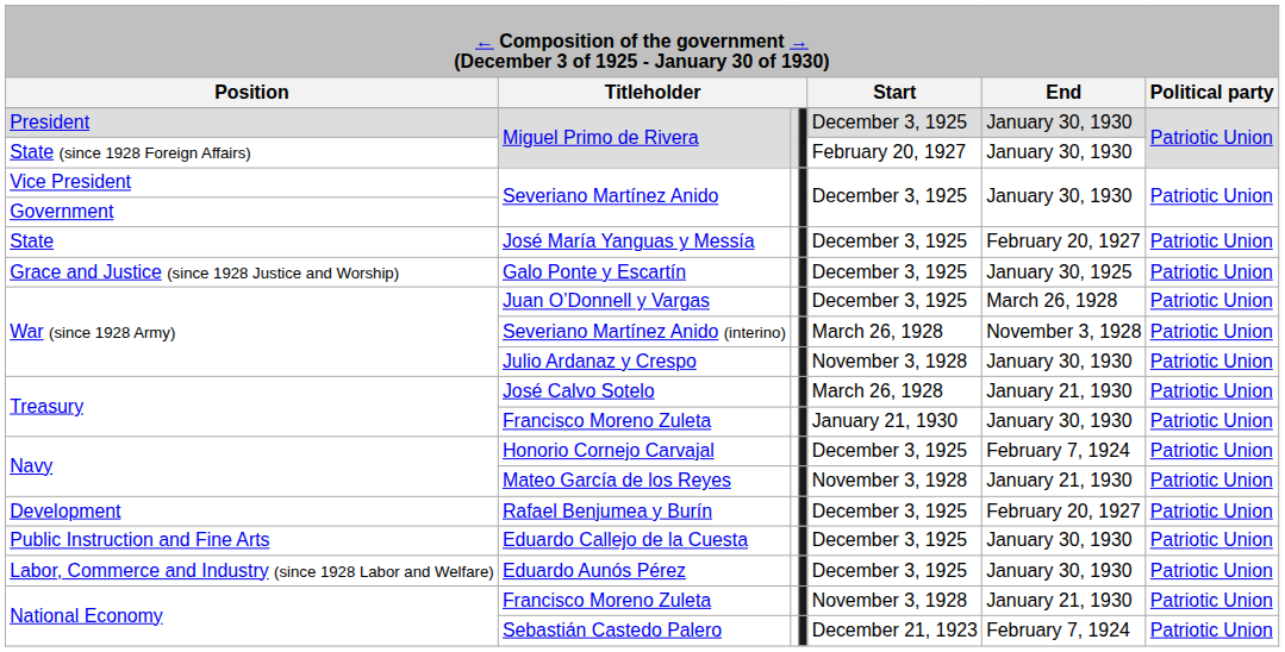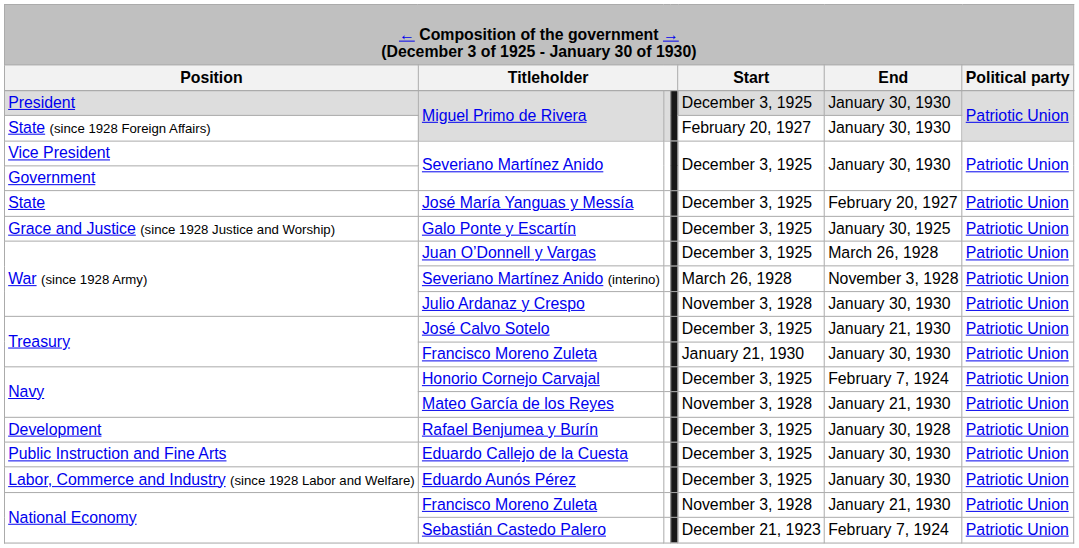José Calvo Sotelo | Start: March 26, 1928 -> December 3, 1925
Rafael Benjumea y Burín | End: February 20, 1927 -> January 30, 1928
